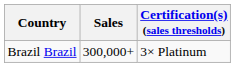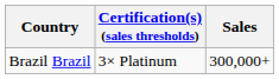columns swapped: Certification(s) (sales thresholds) <-> Sales
